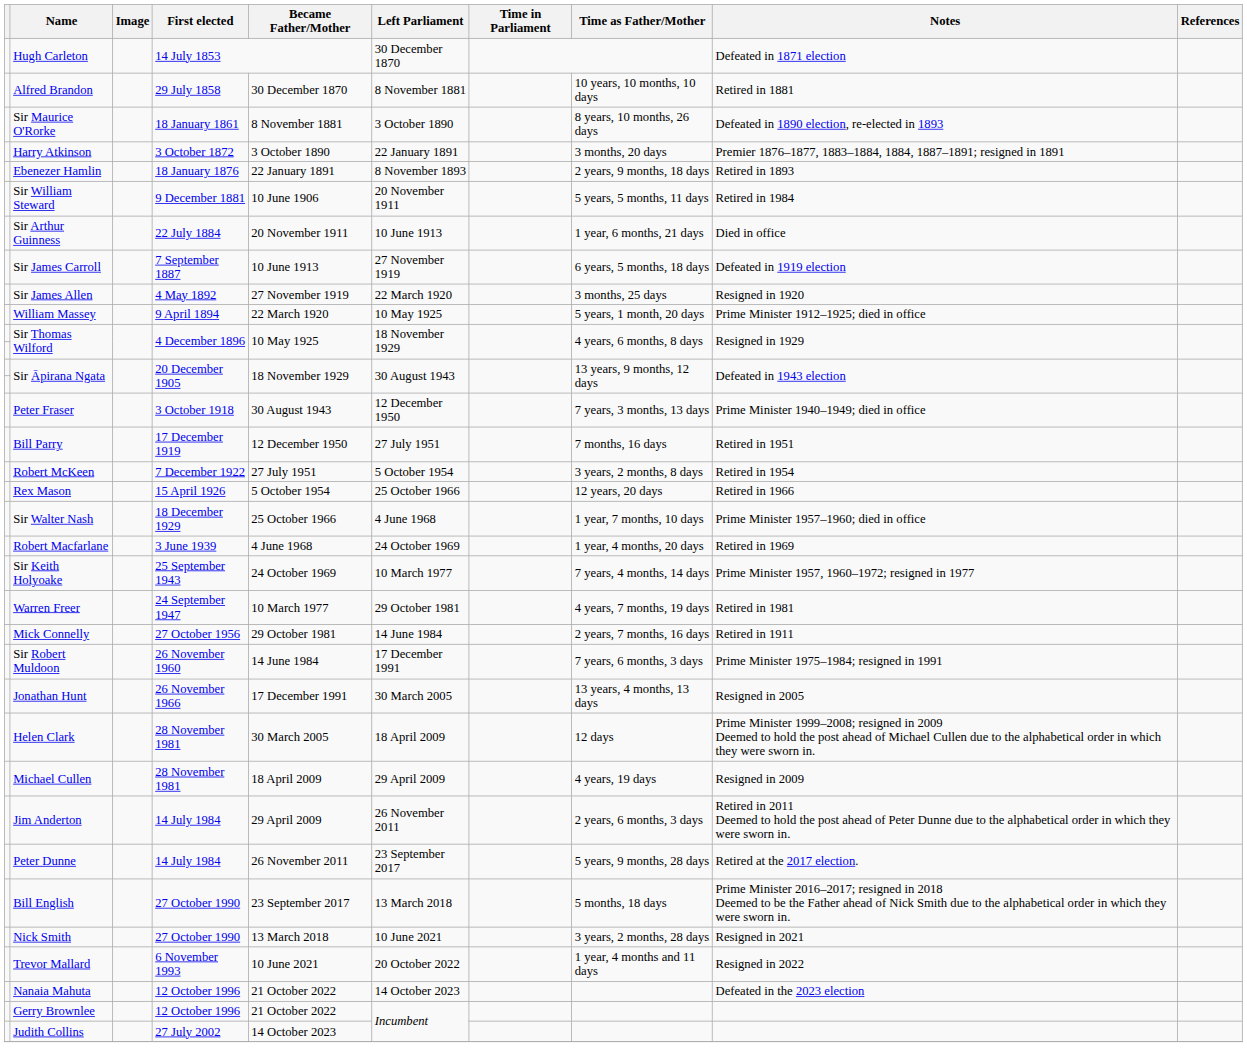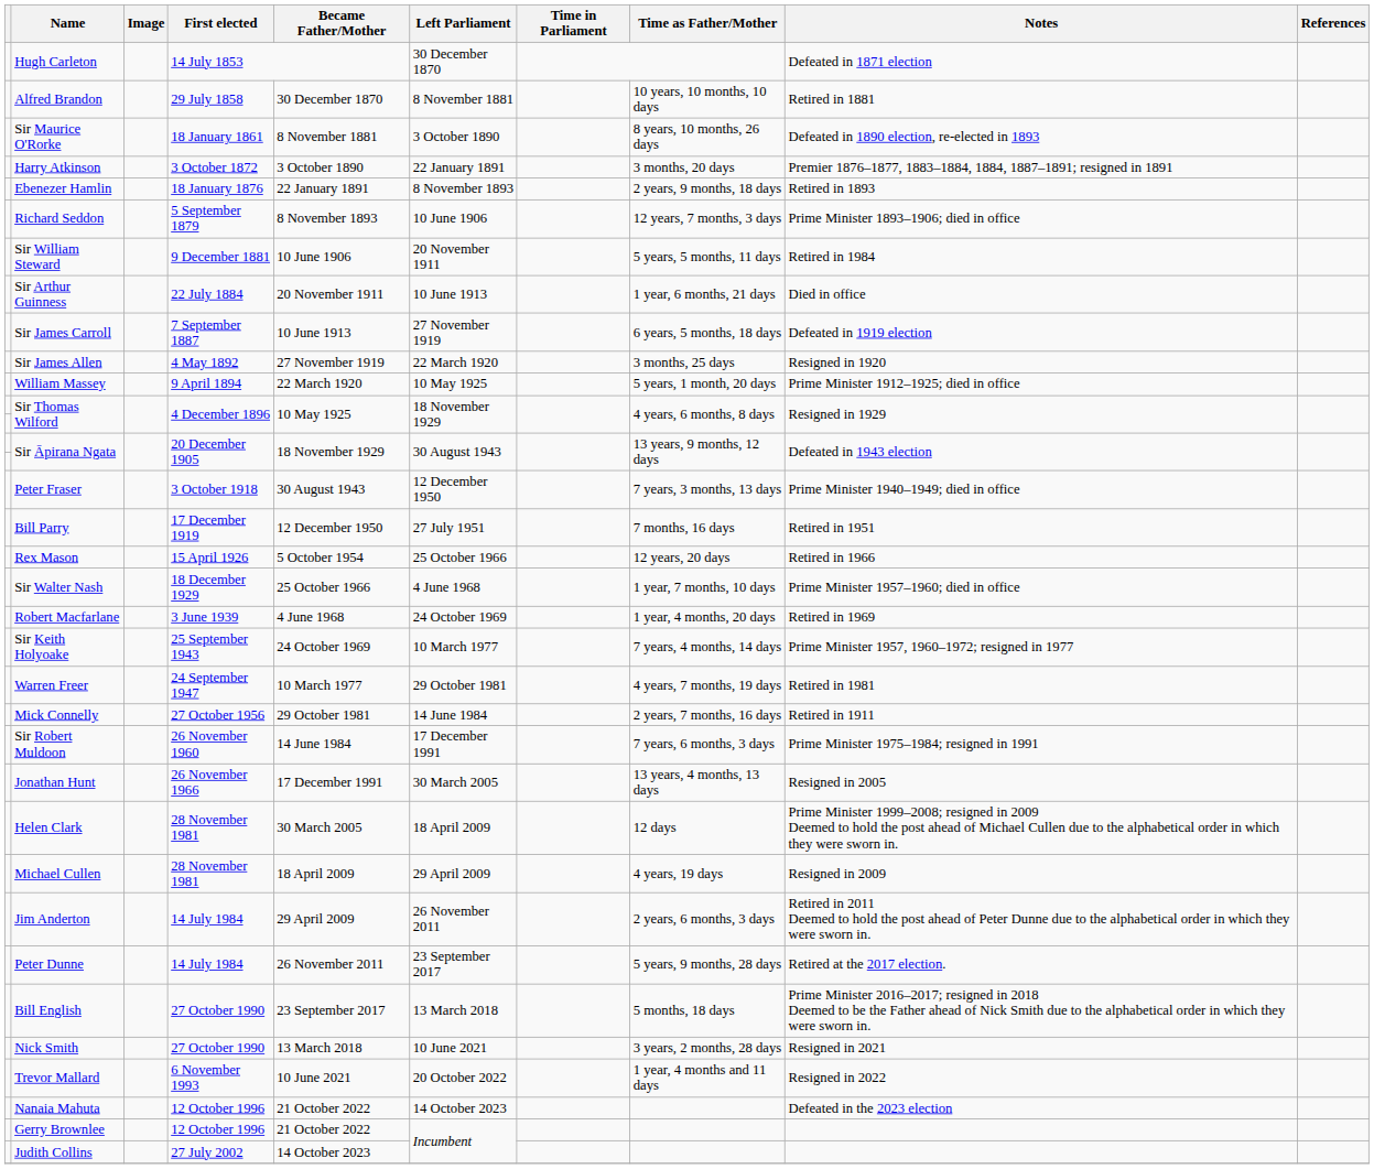+ row: Richard Seddon | 5 September 1879 | 8 November 1893 | 10 June 1906 | 12 years, 7 months, 3 days | Prime Minister 1893–1906; died in office
- row: Robert McKeen | 7 December 1922 | 27 July 1951 | 5 October 1954 | 3 years, 2 months, 8 days | Retired in 1954
